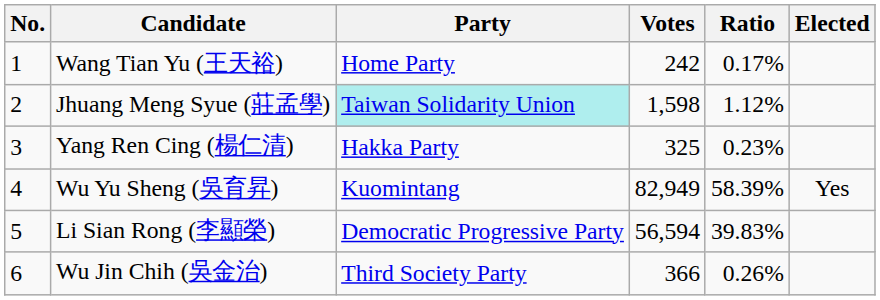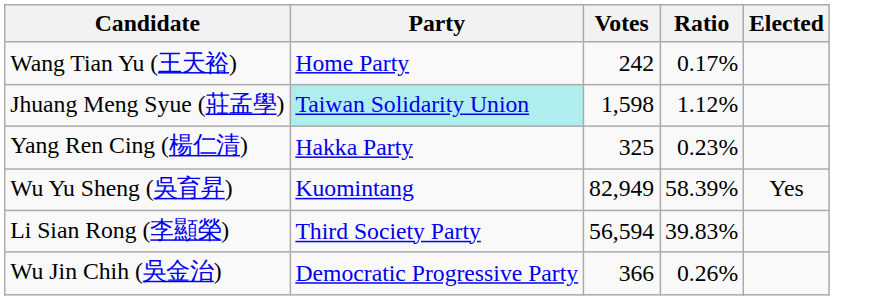- column: No. | 1 | 2 | 3 | 4 | 5 | 6
Li Sian Rong (李顯榮) | Party: Democratic Progressive Party -> Third Society Party
Wu Jin Chih (吳金治) | Party: Third Society Party -> Democratic Progressive Party
